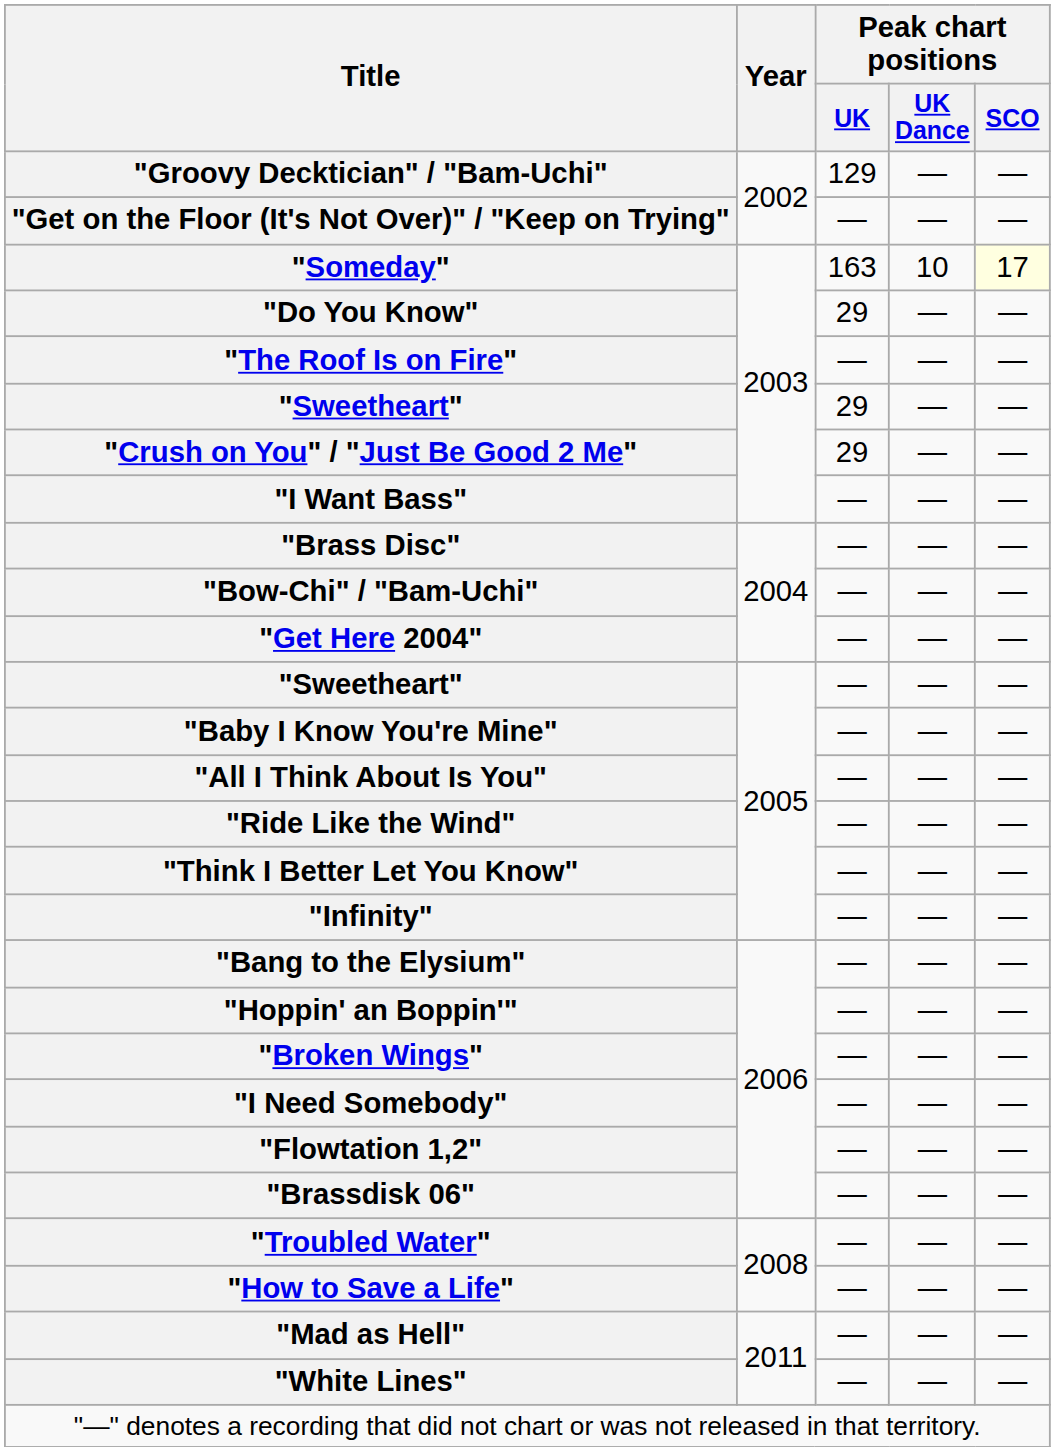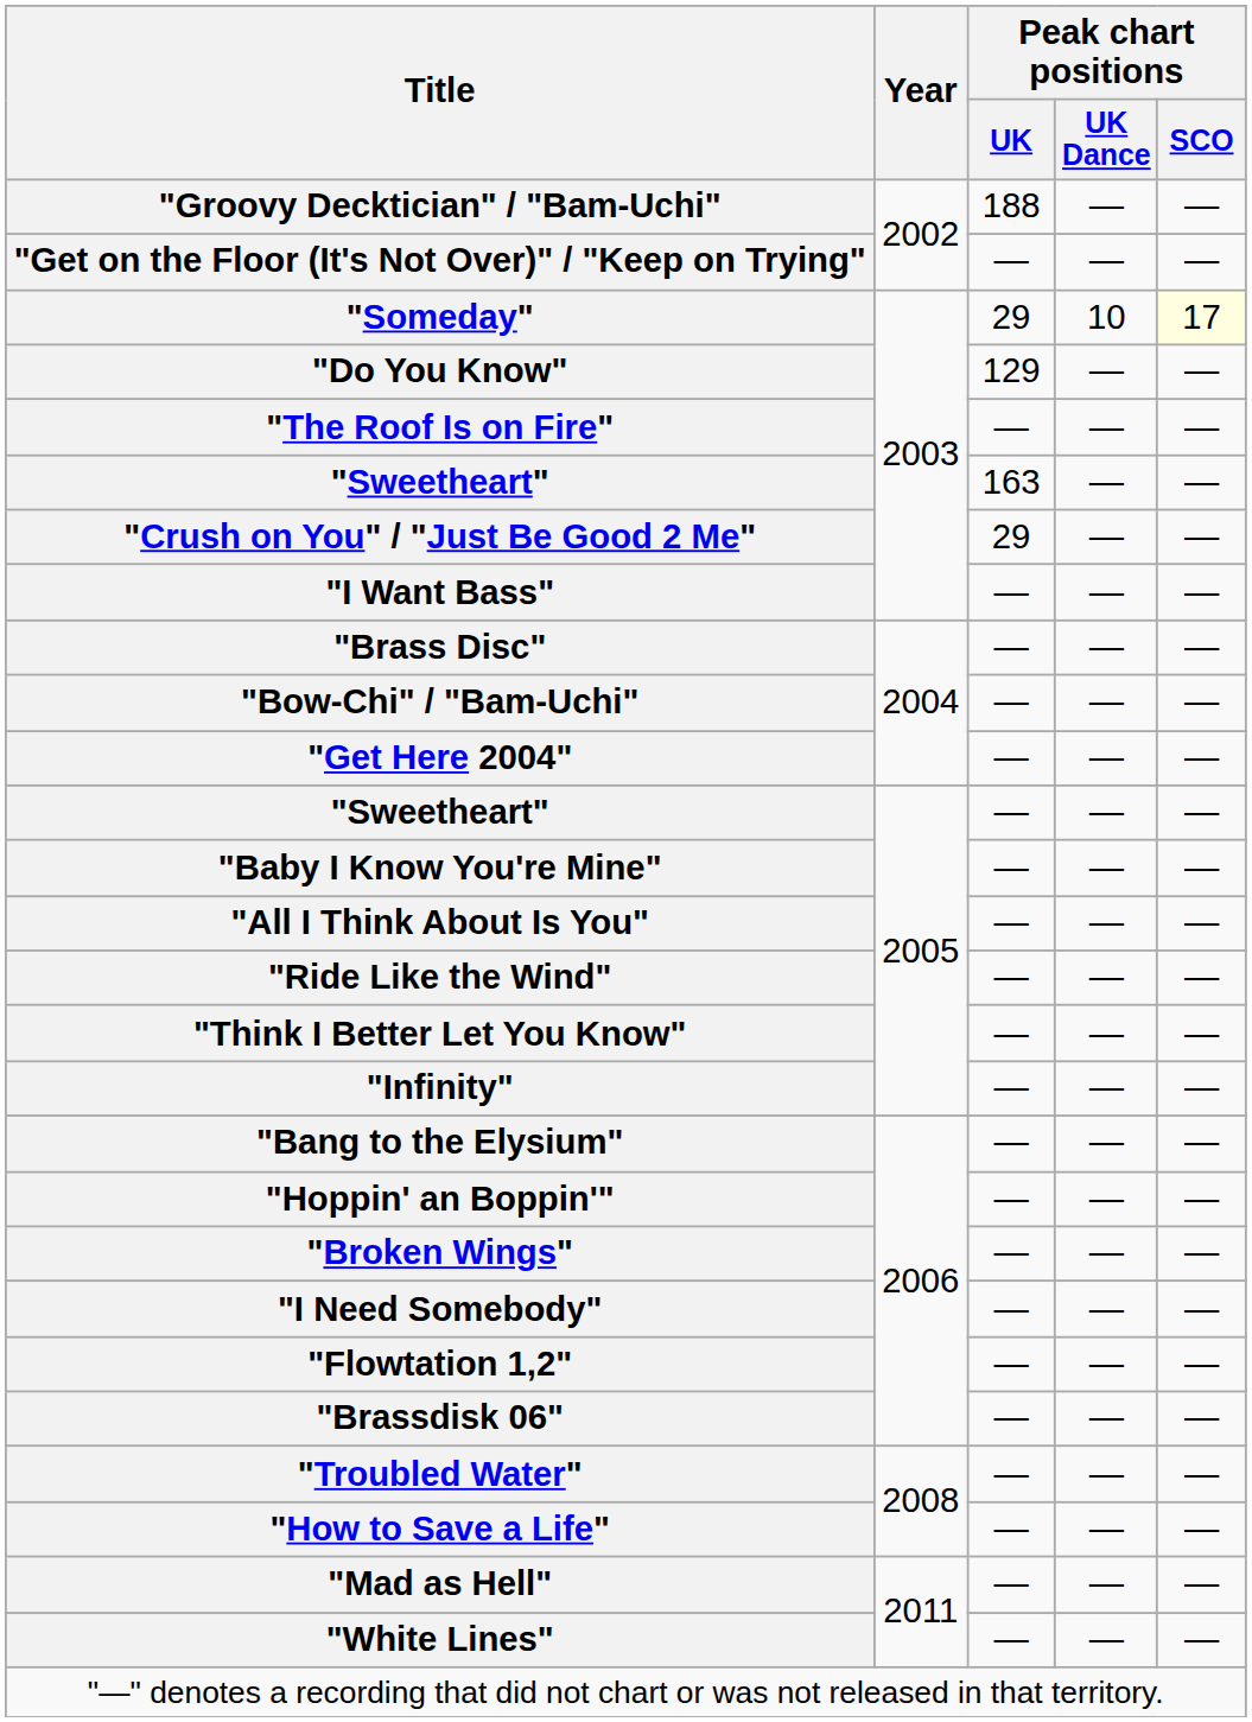"Groovy Decktician" / "Bam-Uchi" | Peak chart positions / UK: 129 -> 188
"Someday" | Peak chart positions / UK: 163 -> 29
"Do You Know" | Peak chart positions / UK: 29 -> 129
"Sweetheart" / 2003 | Peak chart positions / UK: 29 -> 163
